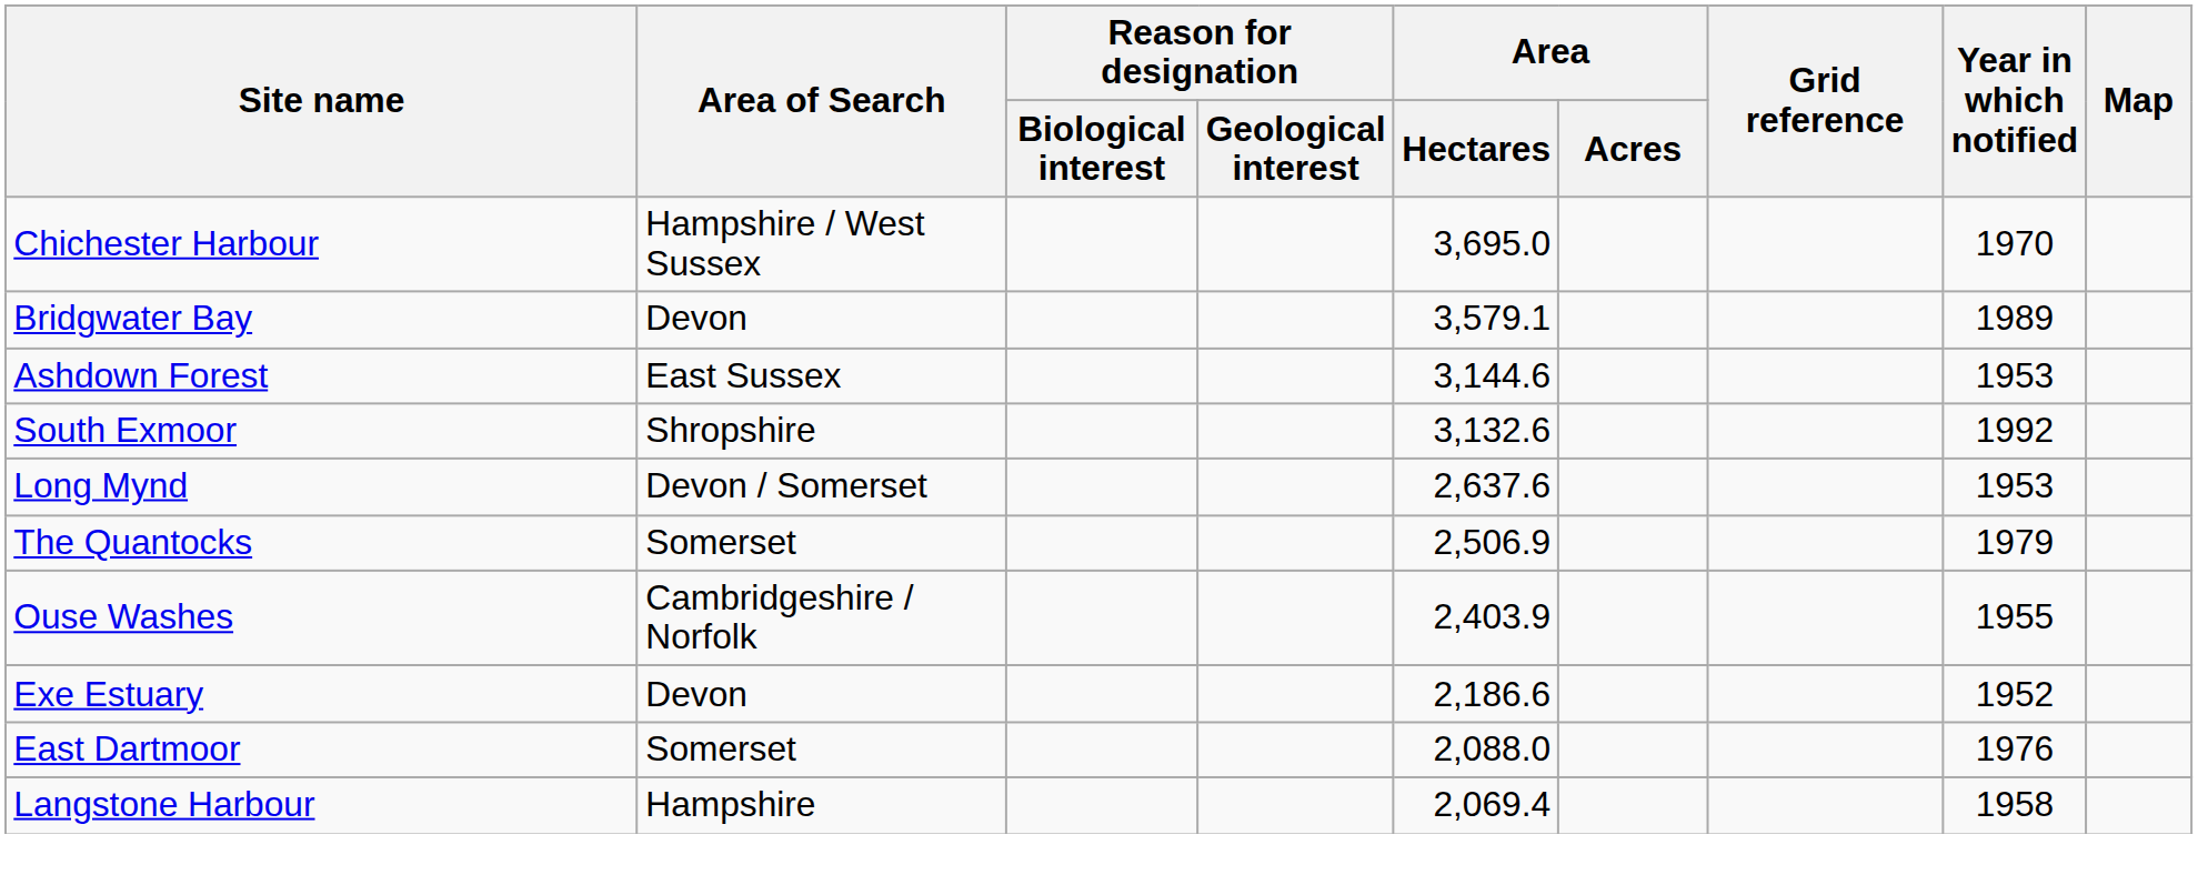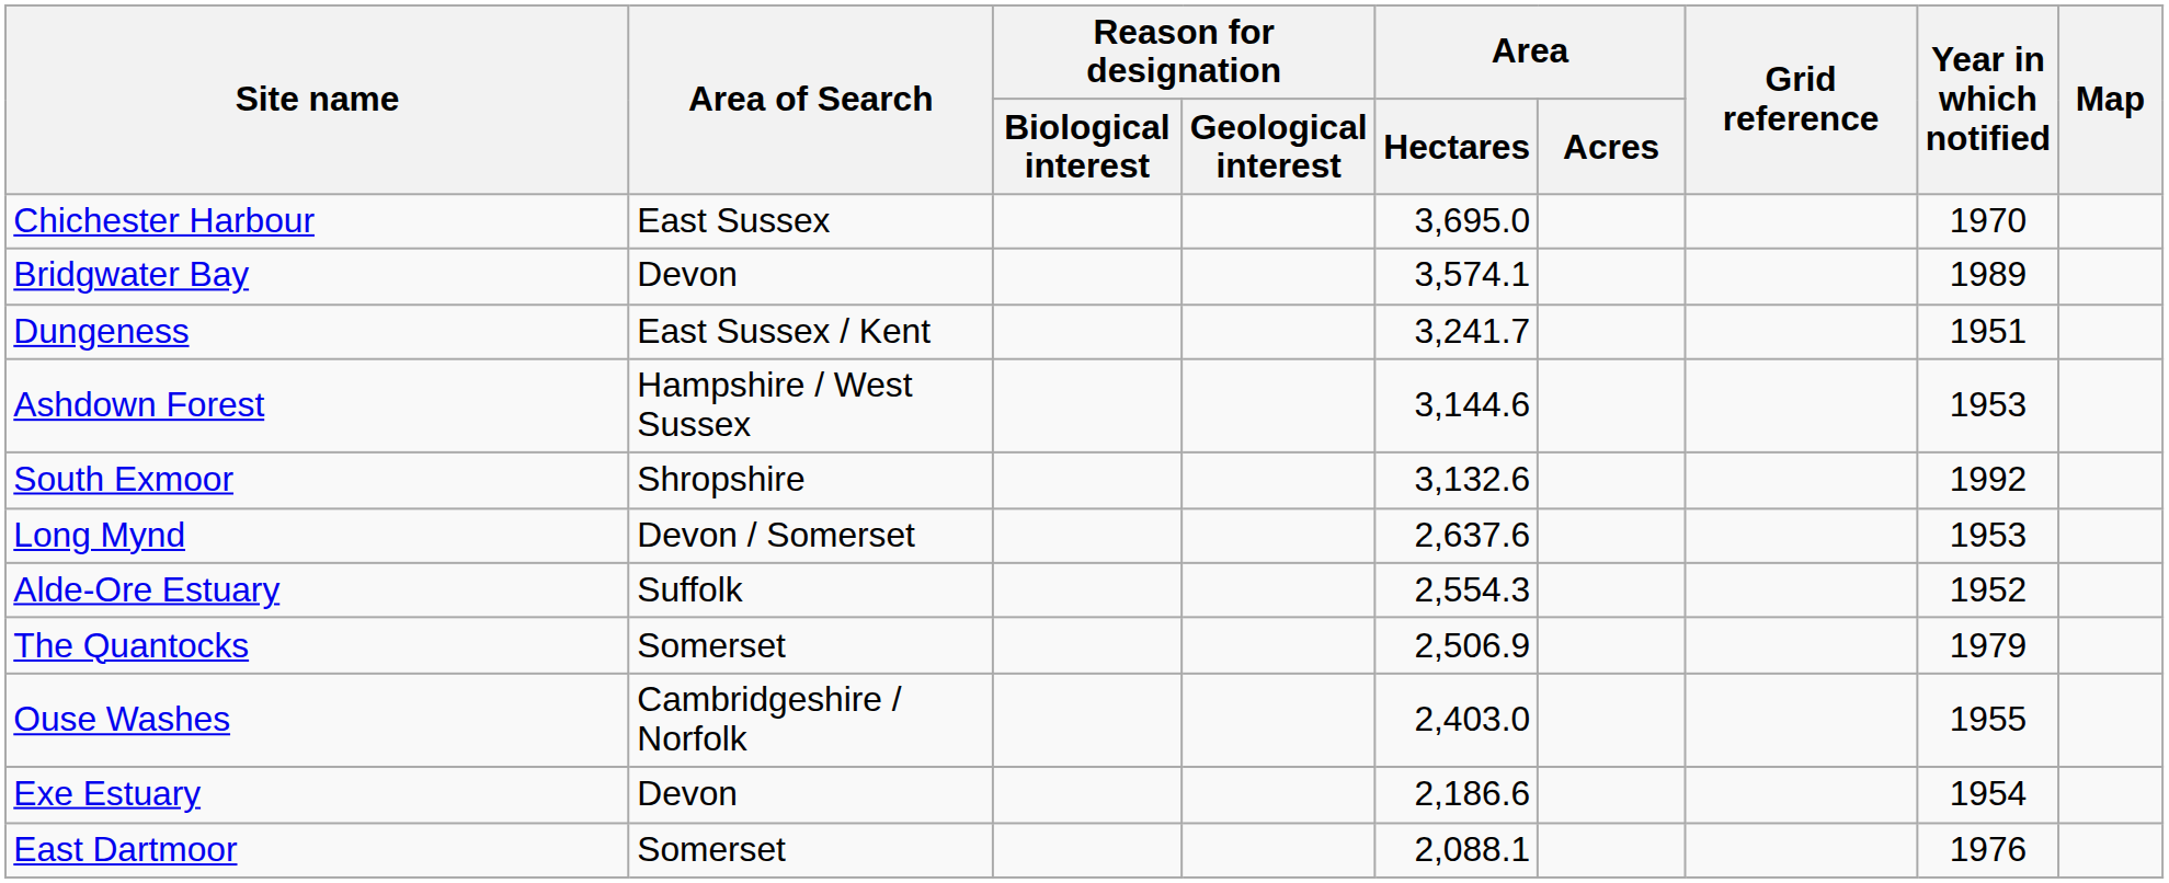Chichester Harbour | Area of Search: Hampshire / West Sussex -> East Sussex
Bridgwater Bay | Area / Hectares: 3,579.1 -> 3,574.1
+ row: Dungeness | East Sussex / Kent | 3,241.7 | 1951
Ashdown Forest | Area of Search: East Sussex -> Hampshire / West Sussex
+ row: Alde-Ore Estuary | Suffolk | 2,554.3 | 1952
Ouse Washes | Area / Hectares: 2,403.9 -> 2,403.0
Exe Estuary | Year in which notified: 1952 -> 1954
East Dartmoor | Area / Hectares: 2,088.0 -> 2,088.1
- row: Langstone Harbour | Hampshire | 2,069.4 | 1958
